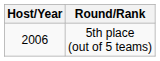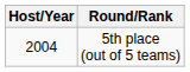5th place (out of 5 teams) | Host/Year: 2006 -> 2004
